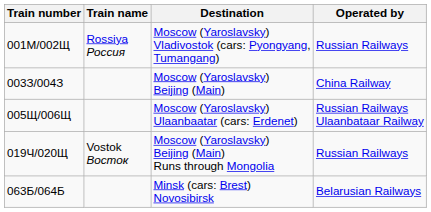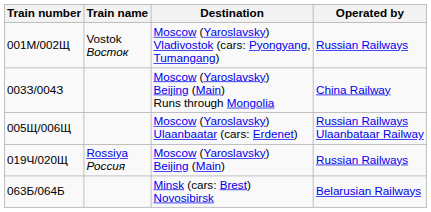001М/002Щ | Train name: Rossiya Россия -> Vostok Восток
003З/004З | Destination: Moscow (Yaroslavsky) Beijing (Main) -> Moscow (Yaroslavsky) Beijing (Main) Runs through Mongolia
019Ч/020Щ | Train name: Vostok Восток -> Rossiya Россия
019Ч/020Щ | Destination: Moscow (Yaroslavsky) Beijing (Main) Runs through Mongolia -> Moscow (Yaroslavsky) Beijing (Main)
